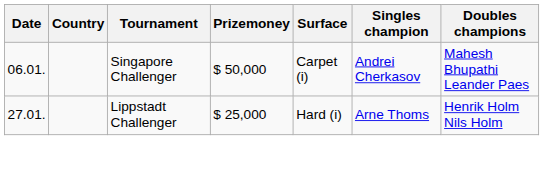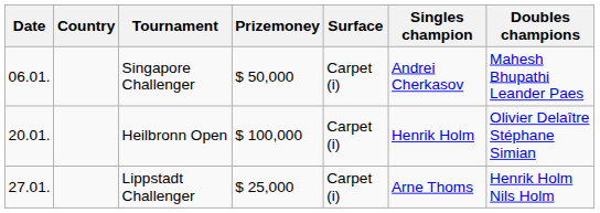+ row: 20.01. | Heilbronn Open | $ 100,000 | Carpet (i) | Henrik Holm | Olivier Delaître Stéphane Simian
Lippstadt Challenger | Surface: Hard (i) -> Carpet (i)
